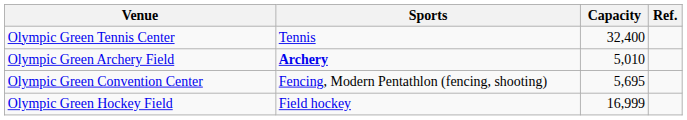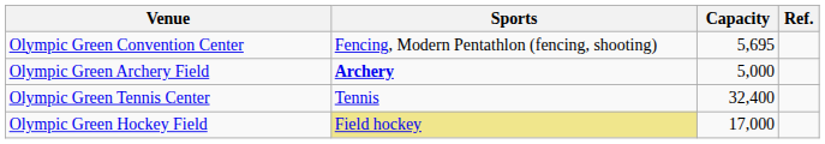rows swapped: Olympic Green Tennis Center <-> Olympic Green Convention Center
Olympic Green Archery Field | Capacity: 5,010 -> 5,000
Olympic Green Hockey Field | Sports: no background -> khaki background
Olympic Green Hockey Field | Capacity: 16,999 -> 17,000
